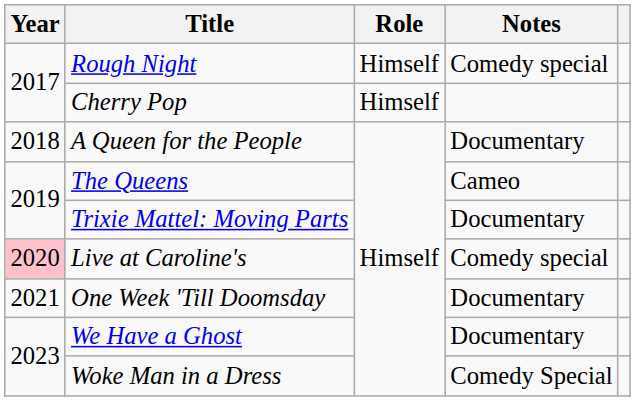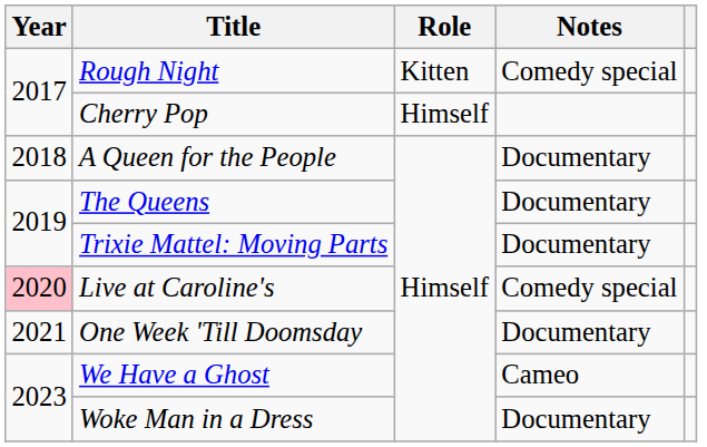Rough Night | Role: Himself -> Kitten
The Queens | Notes: Cameo -> Documentary
We Have a Ghost | Notes: Documentary -> Cameo
Woke Man in a Dress | Notes: Comedy Special -> Documentary
